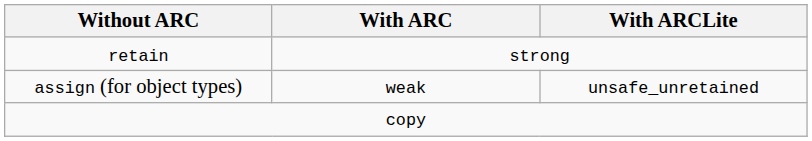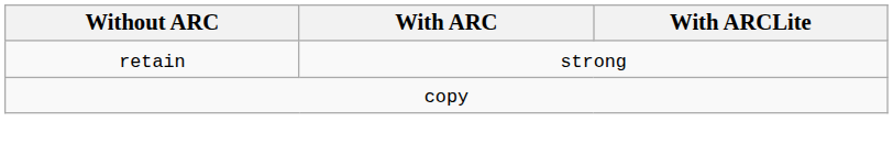- row: assign (for object types) | weak | unsafe_unretained
